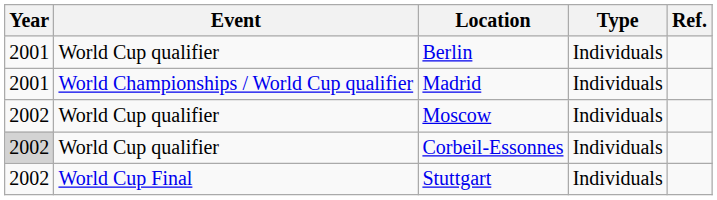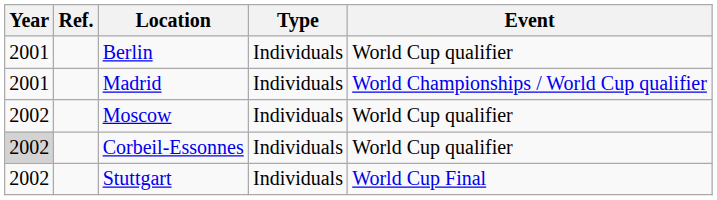columns swapped: Event <-> Ref.
